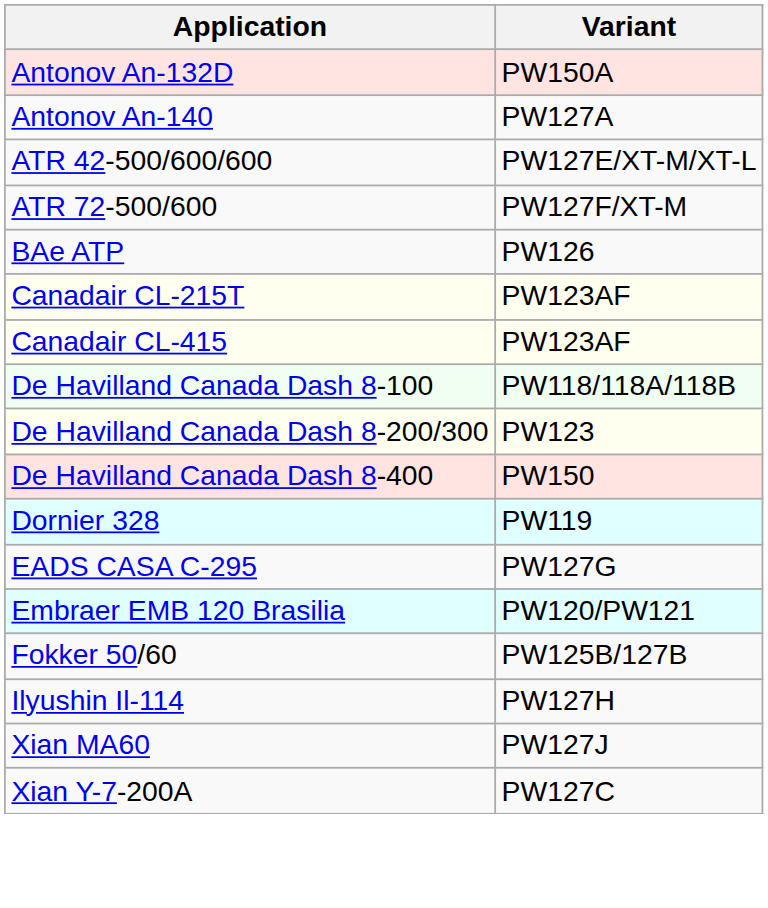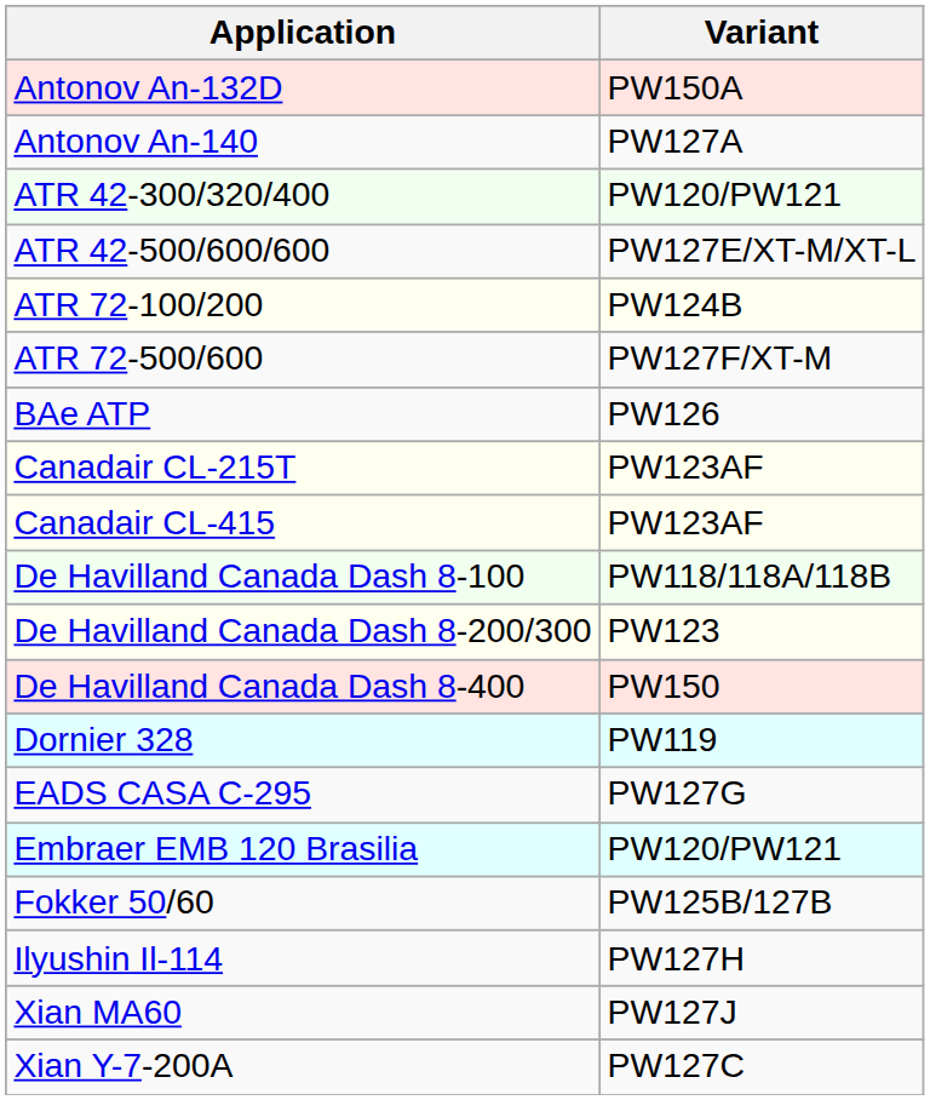+ row: ATR 42-300/320/400 | PW120/PW121
+ row: ATR 72-100/200 | PW124B
